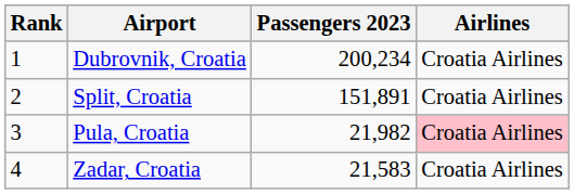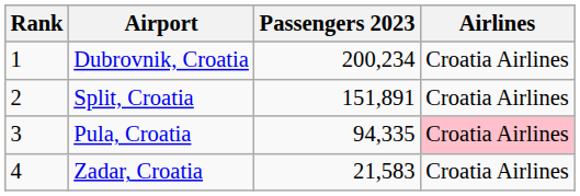Pula, Croatia | Passengers 2023: 21,982 -> 94,335
